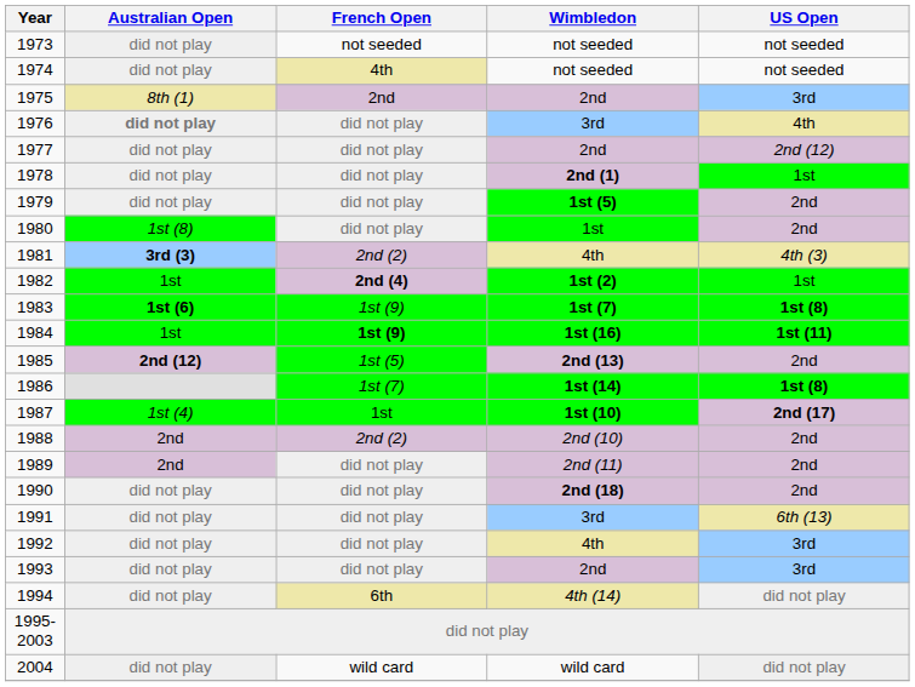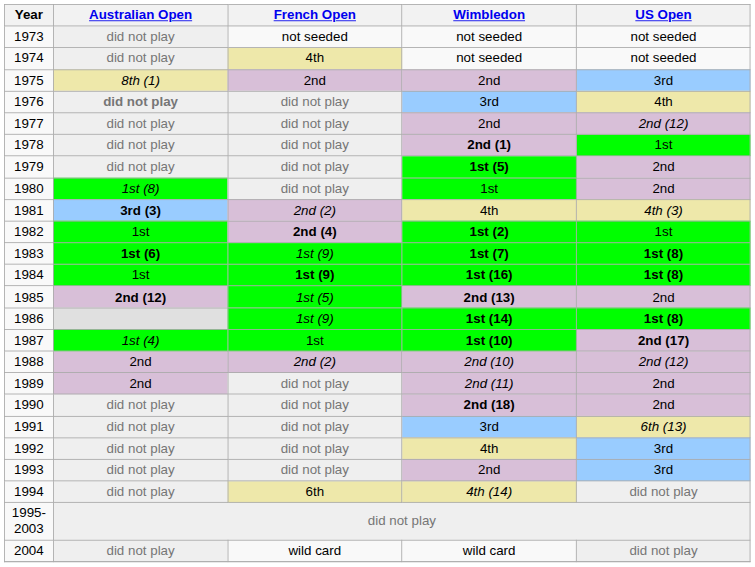1984 | US Open: 1st (11) -> 1st (8)
1986 | French Open: 1st (7) -> 1st (9)
1988 | US Open: 2nd -> 2nd (12)
